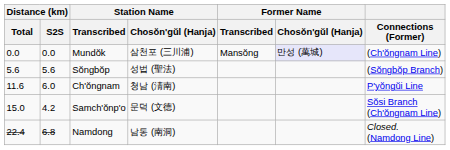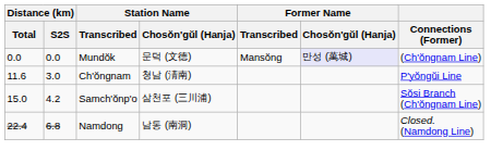Mundŏk | Station Name / Chosŏn'gŭl (Hanja): 삼천포 (三川浦) -> 문덕 (文德)
- row: 5.6 | 5.6 | Sŏngbŏp | 성법 (聖法) | (Sŏngbŏp Branch)
Ch'ŏngnam | Distance (km) / S2S: 6.0 -> 3.0
Samch'ŏnp'o | Station Name / Chosŏn'gŭl (Hanja): 문덕 (文德) -> 삼천포 (三川浦)
